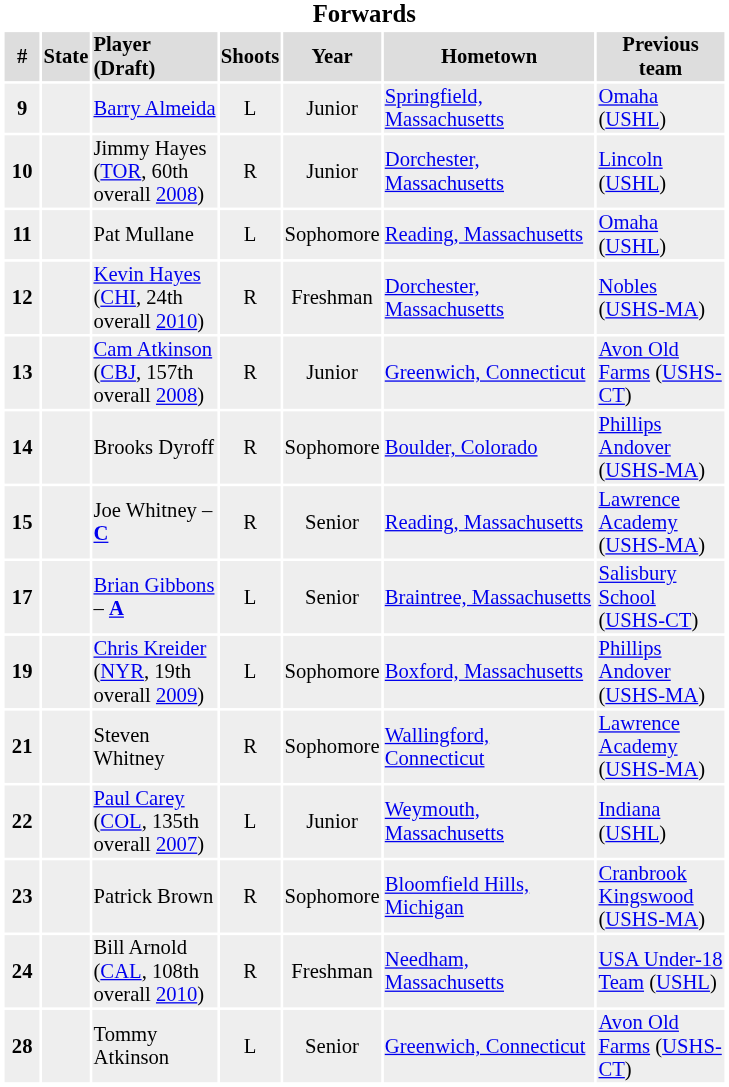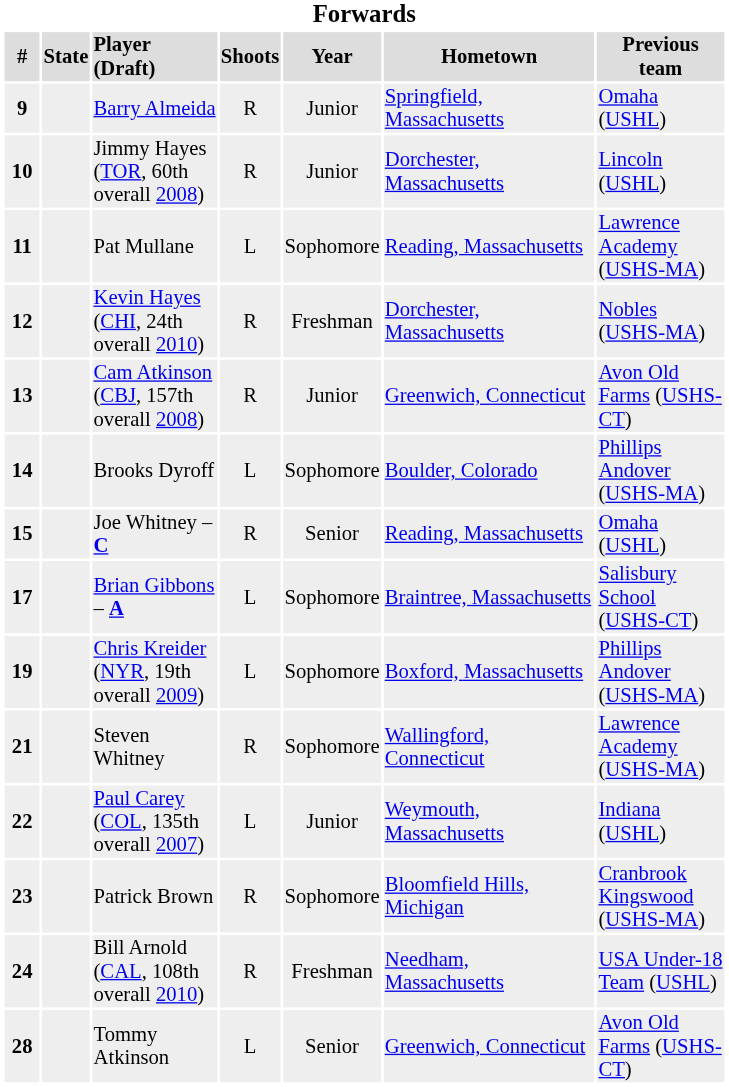Barry Almeida | Shoots: L -> R
Pat Mullane | Previous team: Omaha (USHL) -> Lawrence Academy (USHS-MA)
Brooks Dyroff | Shoots: R -> L
Joe Whitney – C | Previous team: Lawrence Academy (USHS-MA) -> Omaha (USHL)
Brian Gibbons – A | Year: Senior -> Sophomore
